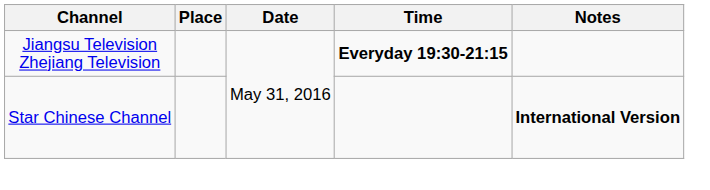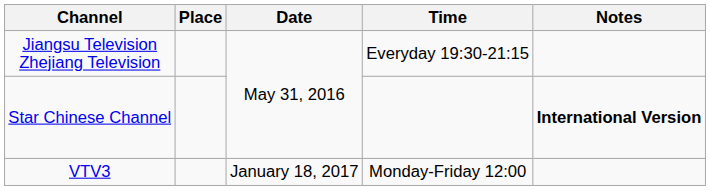Jiangsu Television Zhejiang Television | Time: bold -> normal
+ row: VTV3 | January 18, 2017 | Monday-Friday 12:00
